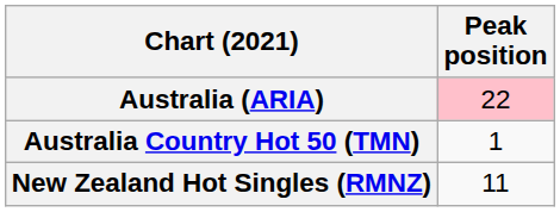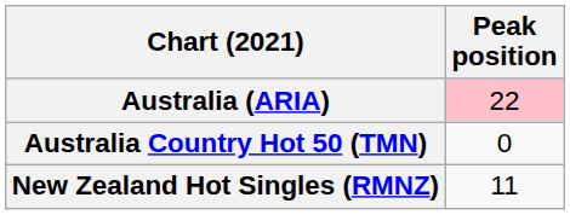Australia Country Hot 50 (TMN) | Peak position: 1 -> 0
